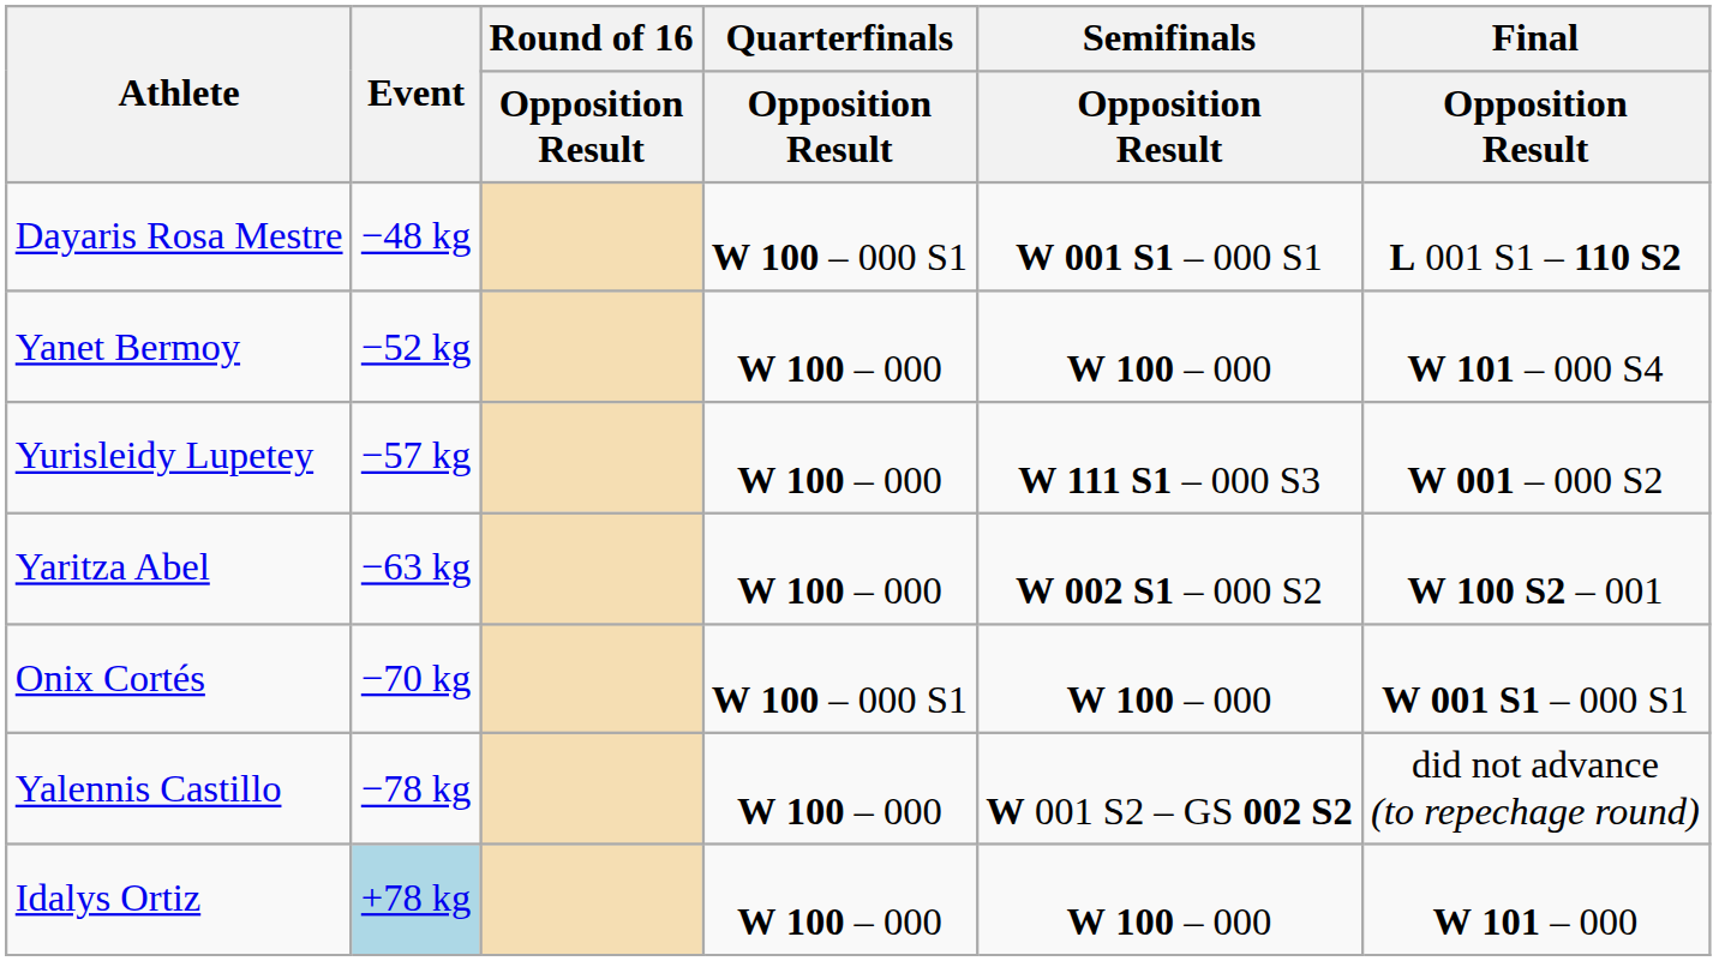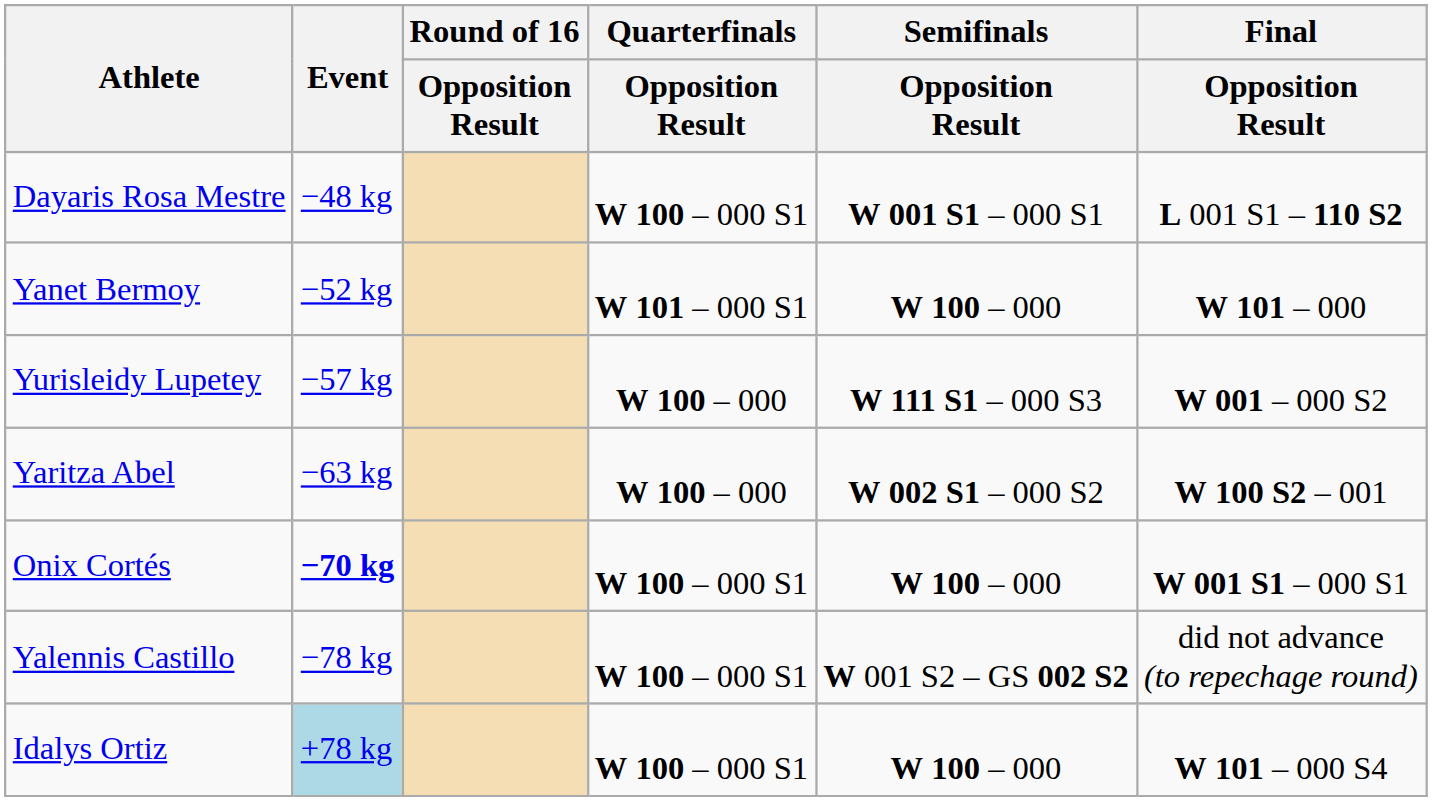Yanet Bermoy | Quarterfinals / Opposition Result: W 100 – 000 -> W 101 – 000 S1
Yanet Bermoy | Final / Opposition Result: W 101 – 000 S4 -> W 101 – 000
Onix Cortés | Event: normal -> bold
Yalennis Castillo | Quarterfinals / Opposition Result: W 100 – 000 -> W 100 – 000 S1
Idalys Ortiz | Quarterfinals / Opposition Result: W 100 – 000 -> W 100 – 000 S1
Idalys Ortiz | Final / Opposition Result: W 101 – 000 -> W 101 – 000 S4
